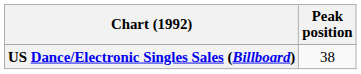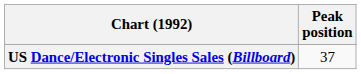US Dance/Electronic Singles Sales (Billboard) | Peak position: 38 -> 37
